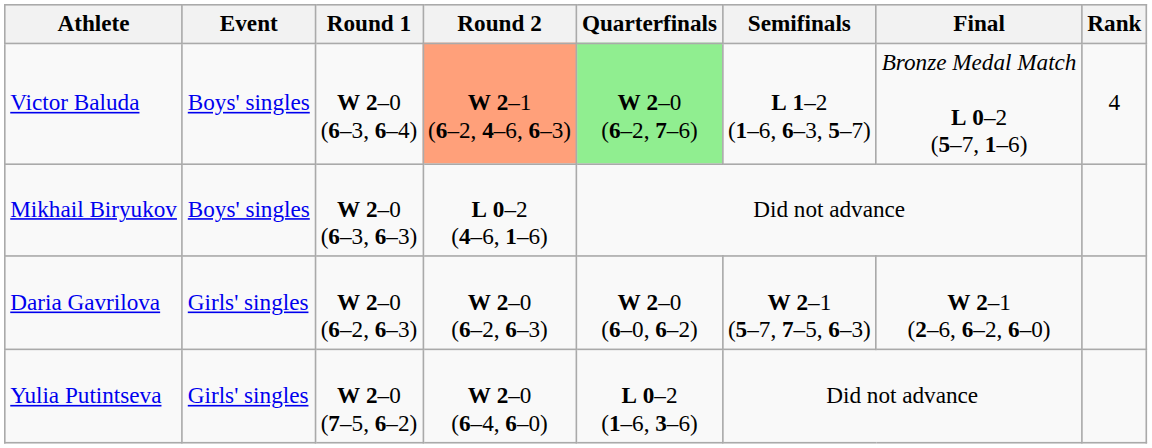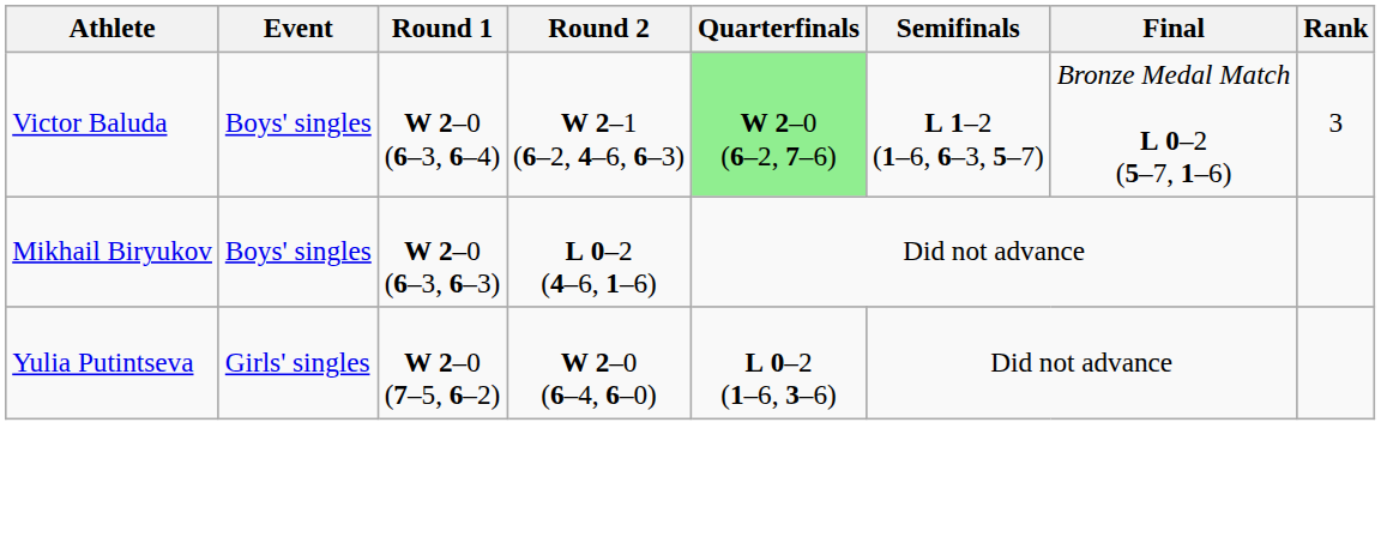Victor Baluda | Round 2: lightsalmon background -> no background
Victor Baluda | Rank: 4 -> 3
- row: Daria Gavrilova | Girls' singles | W 2–0 (6–2, 6–3) | W 2–0 (6–2, 6–3) | W 2–0 (6–0, 6–2) | W 2–1 (5–7, 7–5, 6–3) | W 2–1 (2–6, 6–2, 6–0)
